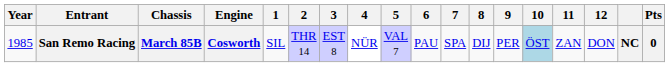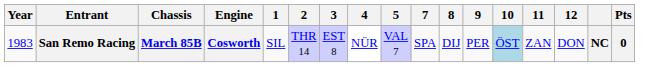- column: 6 | PAU
San Remo Racing | Year: 1985 -> 1983
